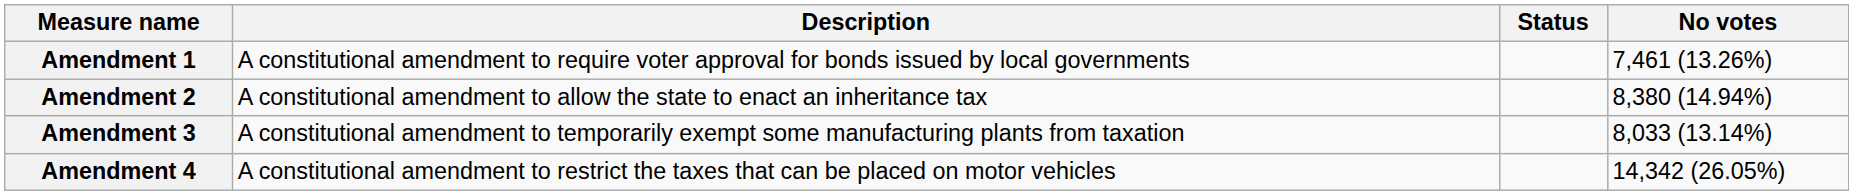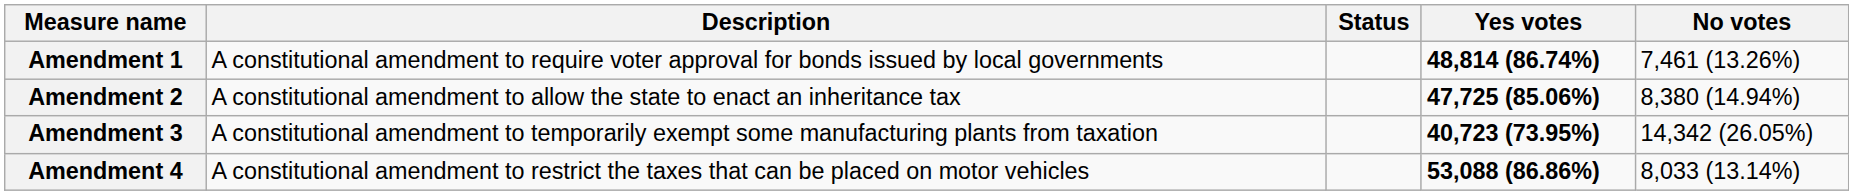+ column: Yes votes | 48,814 (86.74%) | 47,725 (85.06%) | 40,723 (73.95%) | 53,088 (86.86%)
Amendment 3 | No votes: 8,033 (13.14%) -> 14,342 (26.05%)
Amendment 4 | No votes: 14,342 (26.05%) -> 8,033 (13.14%)
